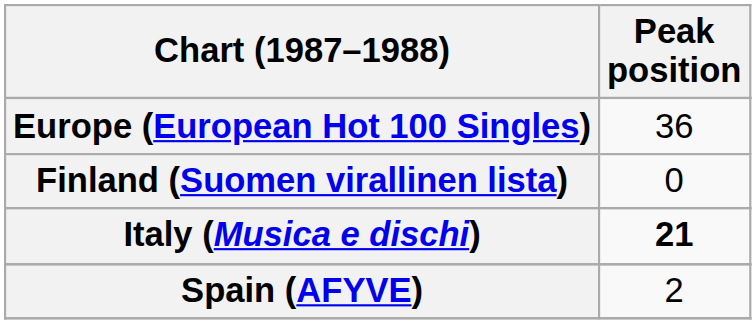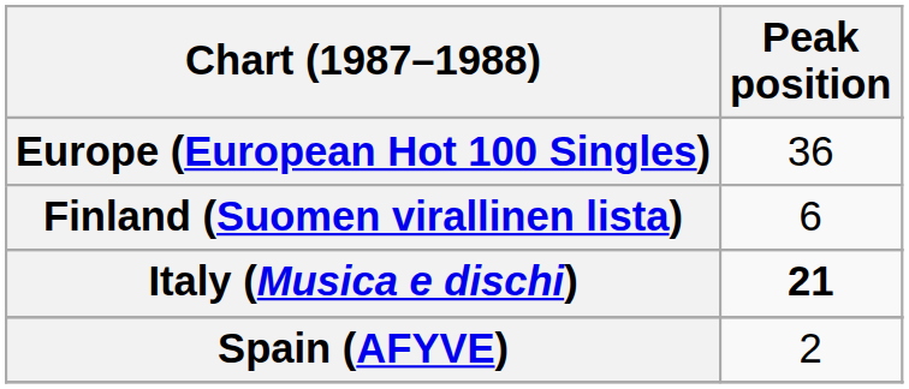Finland (Suomen virallinen lista) | Peak position: 0 -> 6
